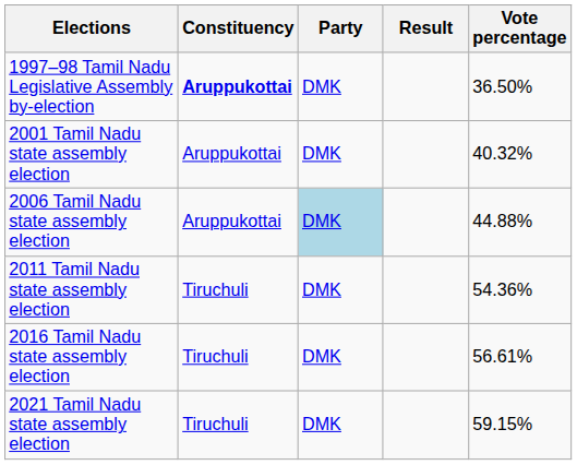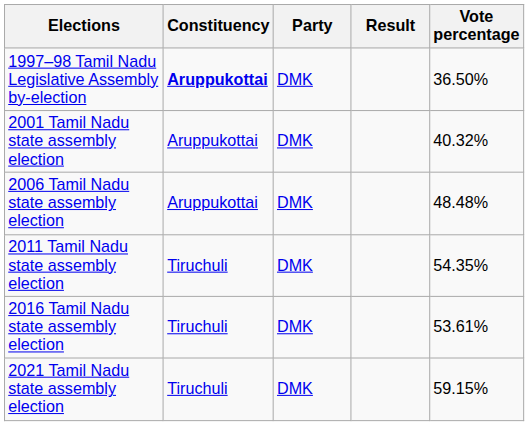2006 Tamil Nadu state assembly election | Party: lightblue background -> no background
2006 Tamil Nadu state assembly election | Vote percentage: 44.88% -> 48.48%
2011 Tamil Nadu state assembly election | Vote percentage: 54.36% -> 54.35%
2016 Tamil Nadu state assembly election | Vote percentage: 56.61% -> 53.61%
